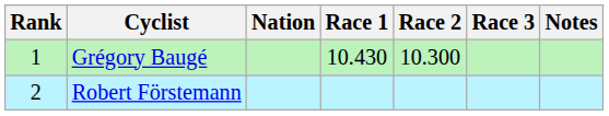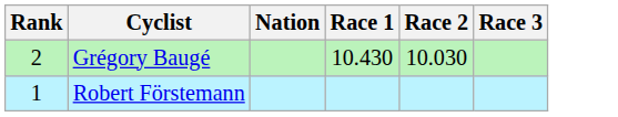- column: Notes
Grégory Baugé | Rank: 1 -> 2
Grégory Baugé | Race 2: 10.300 -> 10.030
Robert Förstemann | Rank: 2 -> 1
